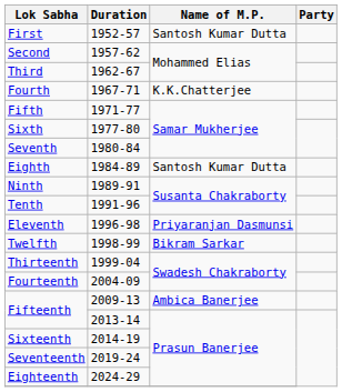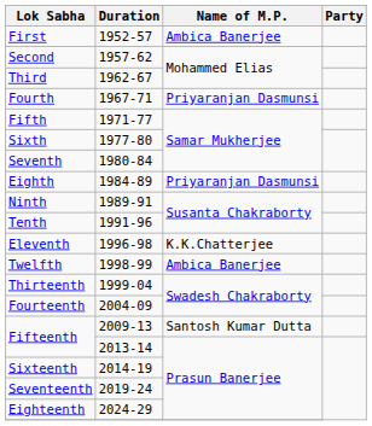First | Name of M.P.: Santosh Kumar Dutta -> Ambica Banerjee
Fourth | Name of M.P.: K.K.Chatterjee -> Priyaranjan Dasmunsi
Eighth | Name of M.P.: Santosh Kumar Dutta -> Priyaranjan Dasmunsi
Eleventh | Name of M.P.: Priyaranjan Dasmunsi -> K.K.Chatterjee
Twelfth | Name of M.P.: Bikram Sarkar -> Ambica Banerjee
Fifteenth / 2009-13 | Name of M.P.: Ambica Banerjee -> Santosh Kumar Dutta
